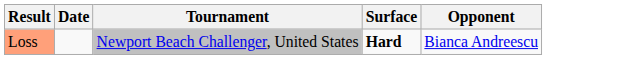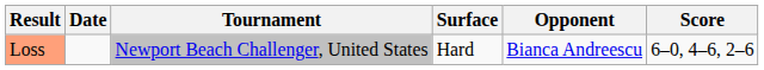+ column: Score | 6–0, 4–6, 2–6
Loss | Surface: bold -> normal
